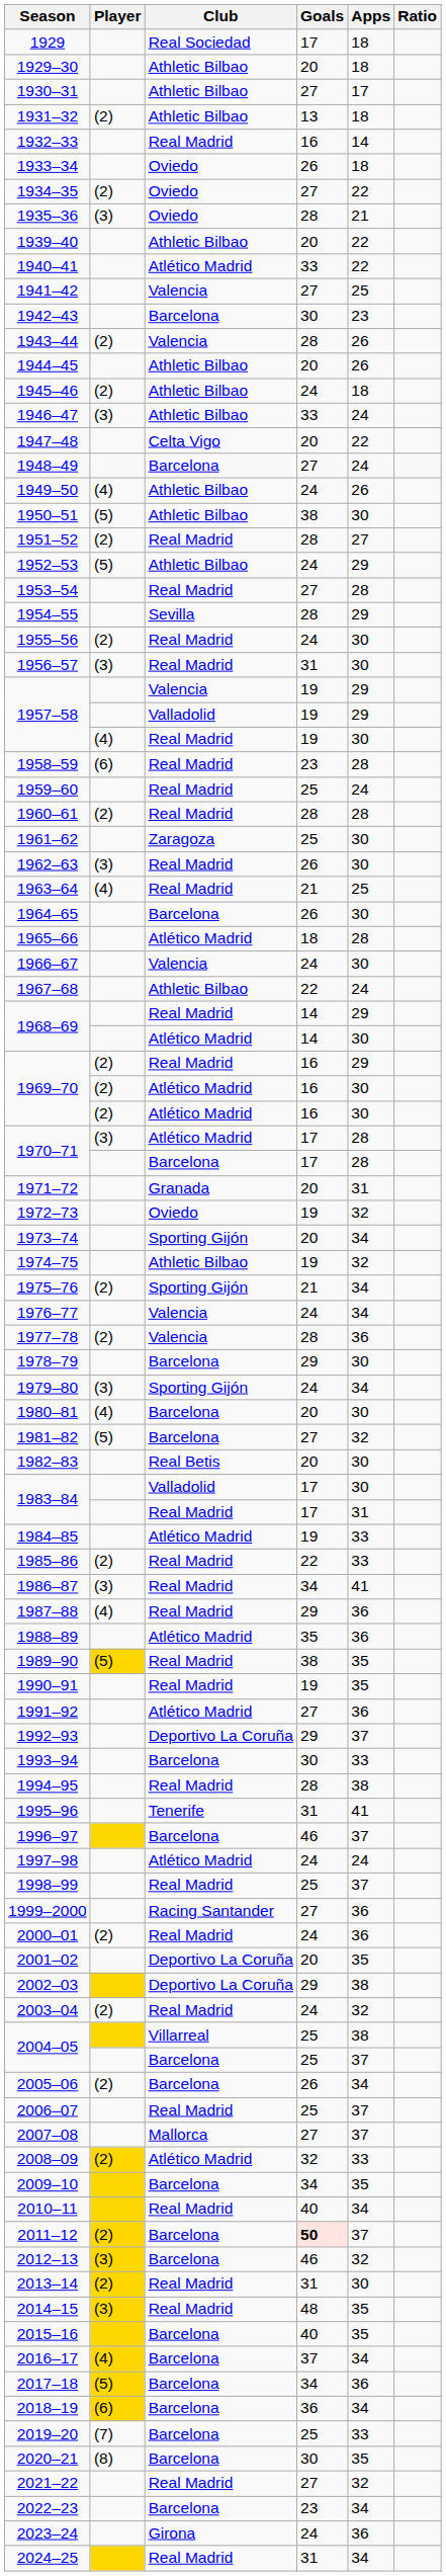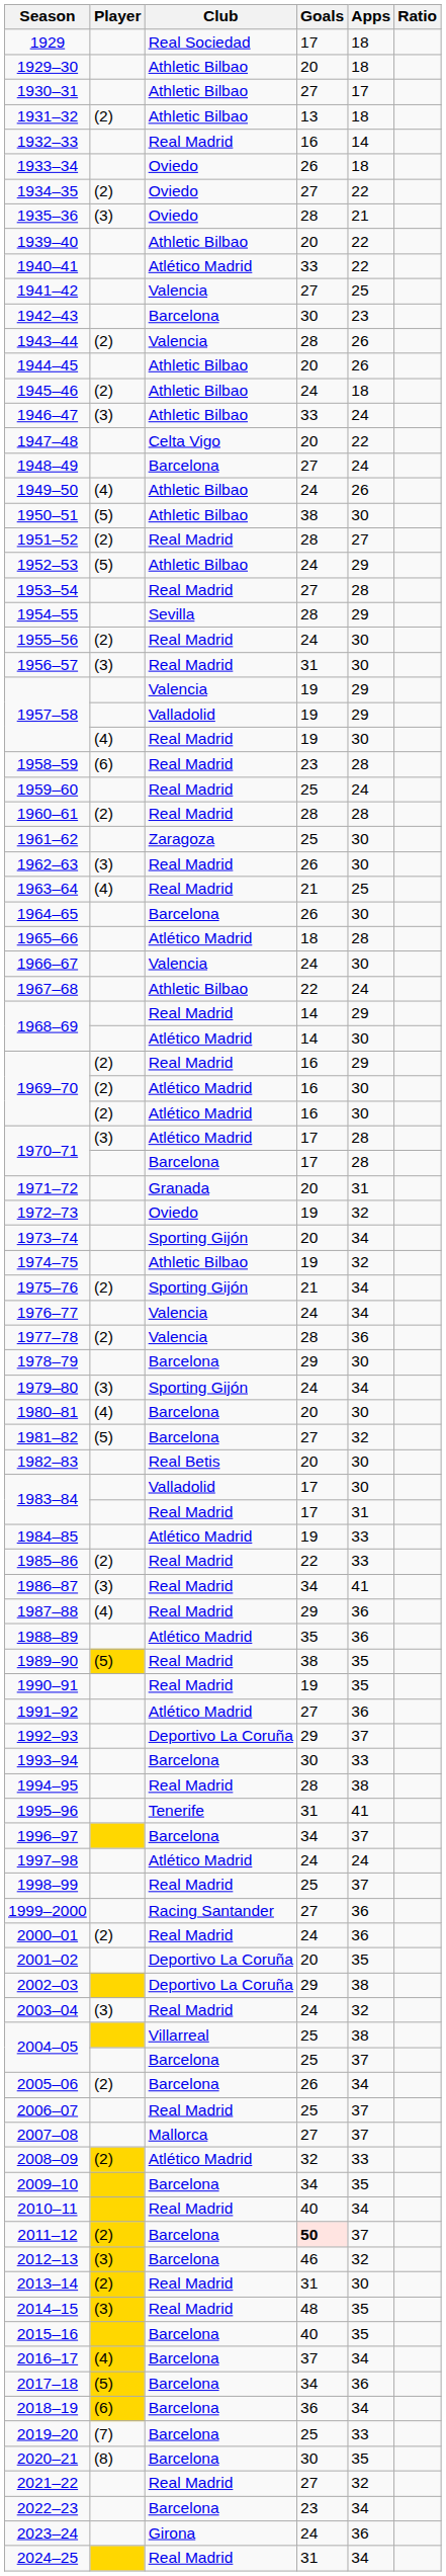1996–97 | Goals: 46 -> 34
2003–04 | Player: (2) -> (3)
